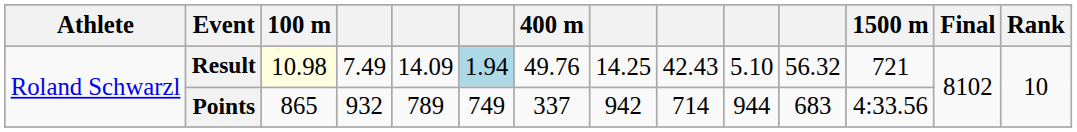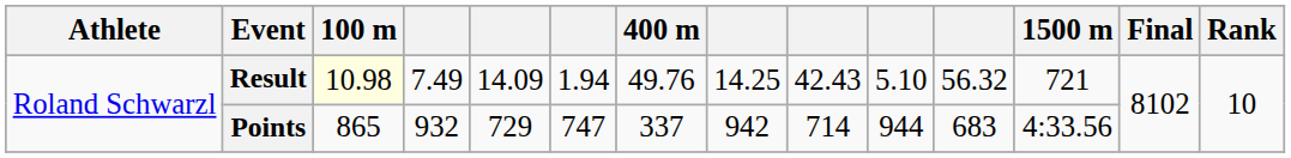Result | column 6: lightblue background -> no background
Points | column 5: 789 -> 729
Points | column 6: 749 -> 747
